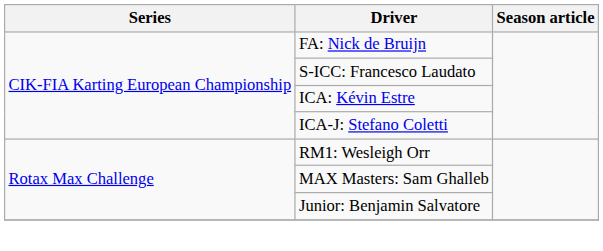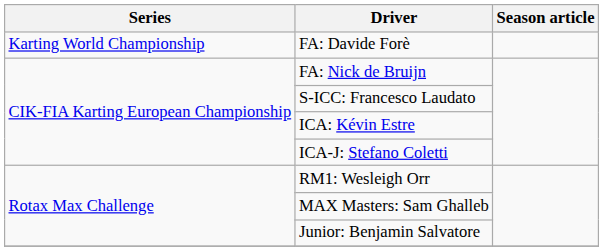+ row: Karting World Championship | FA: Davide Forè
